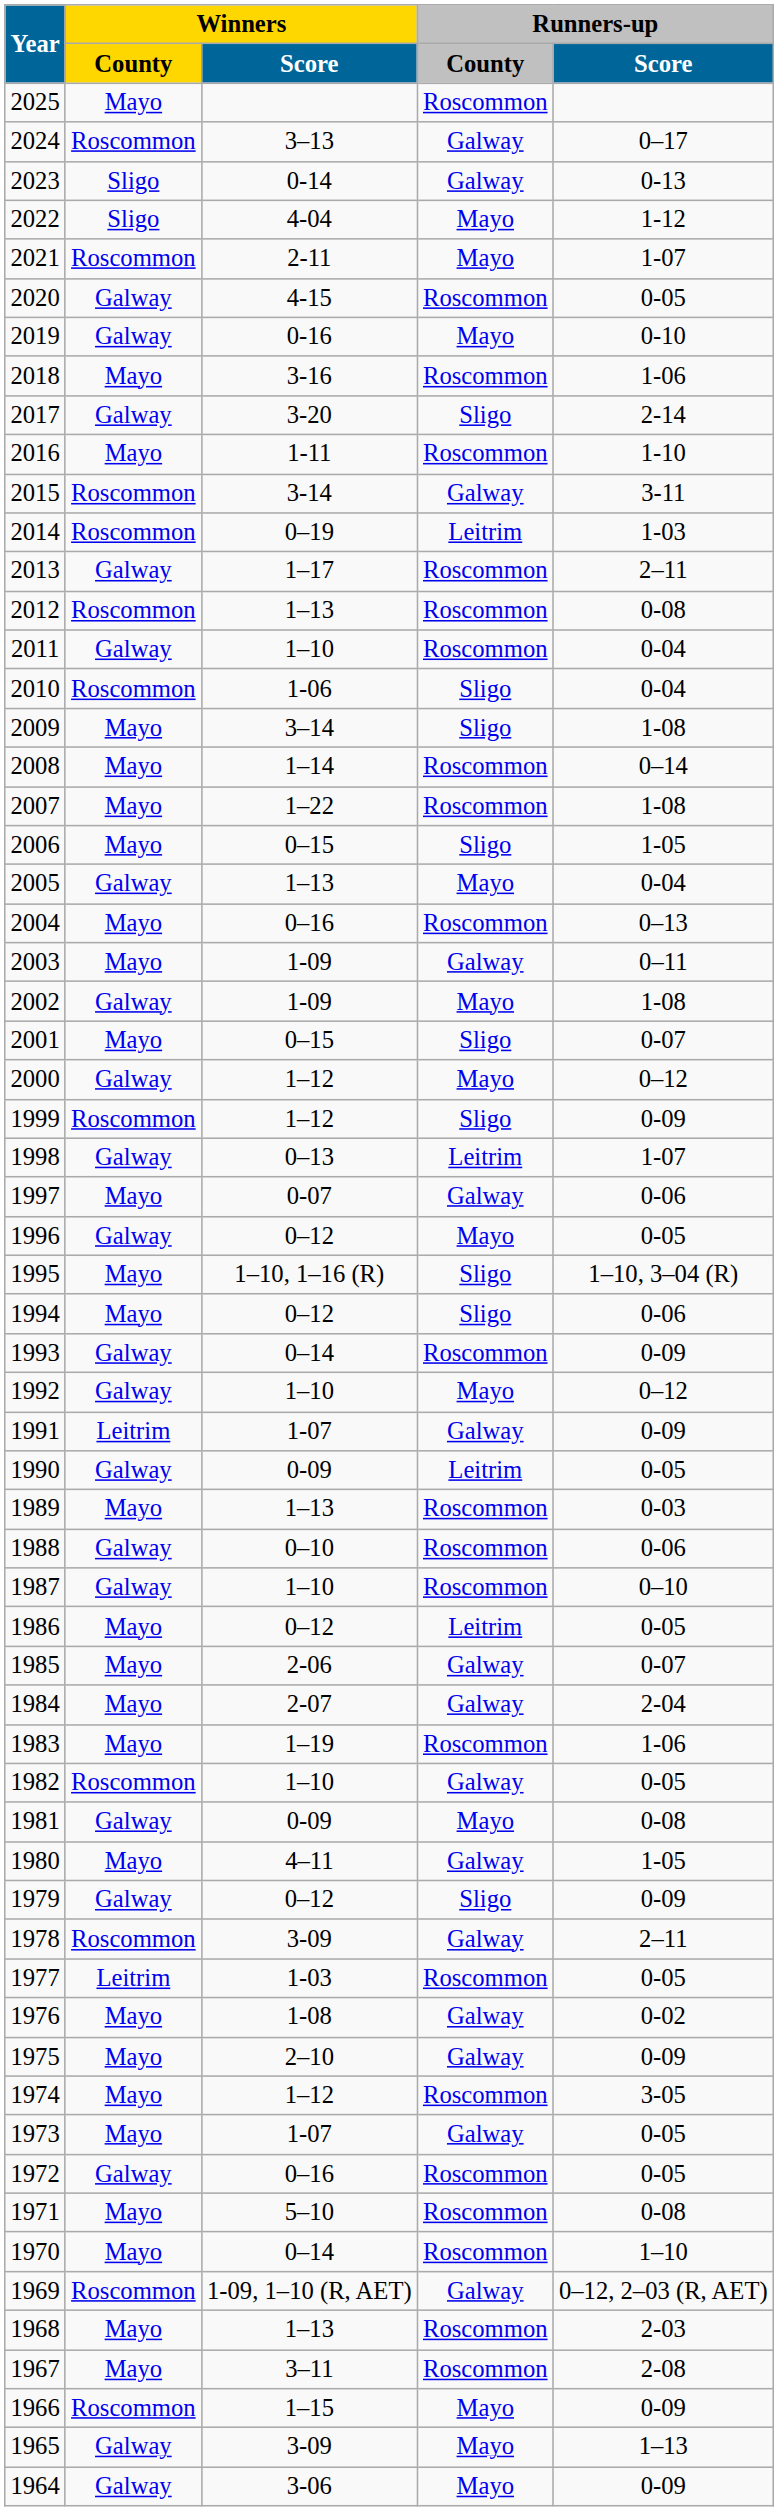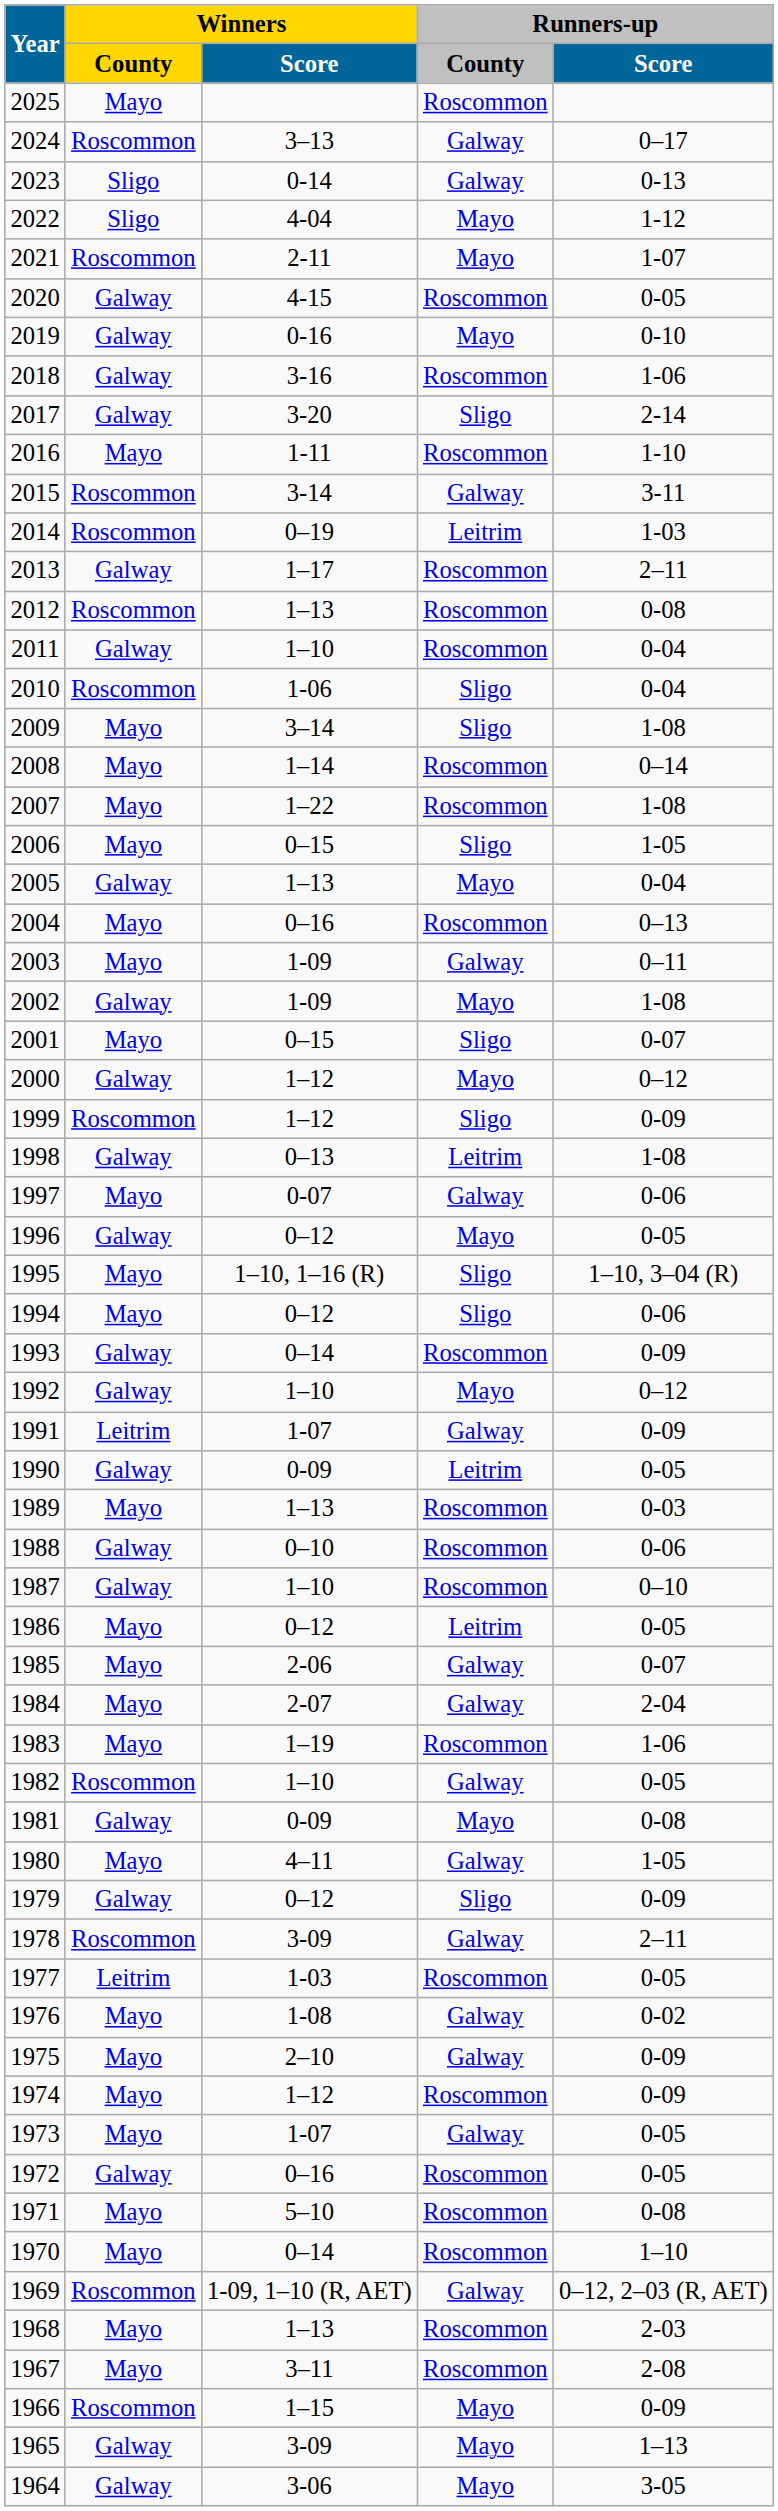2018 | Winners / County: Mayo -> Galway
1998 | Runners-up / Score: 1-07 -> 1-08
1974 | Runners-up / Score: 3-05 -> 0-09
1964 | Runners-up / Score: 0-09 -> 3-05
